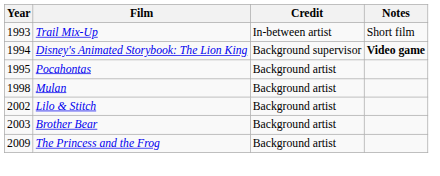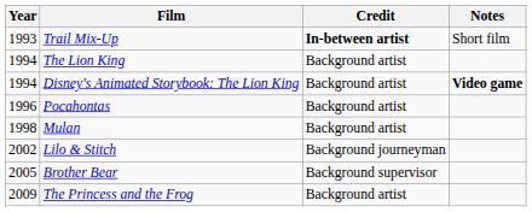Trail Mix-Up | Credit: normal -> bold
+ row: 1994 | The Lion King | Background artist
Disney's Animated Storybook: The Lion King | Credit: Background supervisor -> Background artist
Pocahontas | Year: 1995 -> 1996
Lilo & Stitch | Credit: Background artist -> Background journeyman
Brother Bear | Year: 2003 -> 2005
Brother Bear | Credit: Background artist -> Background supervisor
